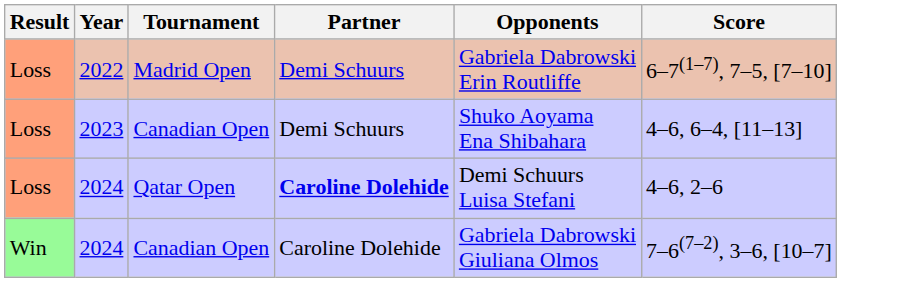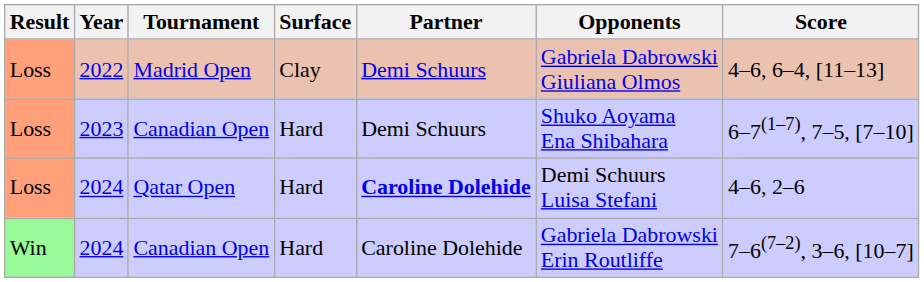+ column: Surface | Clay | Hard | Hard | Hard
2022 | Opponents: Gabriela Dabrowski Erin Routliffe -> Gabriela Dabrowski Giuliana Olmos
2022 | Score: 6–7(1–7), 7–5, [7–10] -> 4–6, 6–4, [11–13]
2023 | Score: 4–6, 6–4, [11–13] -> 6–7(1–7), 7–5, [7–10]
2024 / Canadian Open | Opponents: Gabriela Dabrowski Giuliana Olmos -> Gabriela Dabrowski Erin Routliffe
